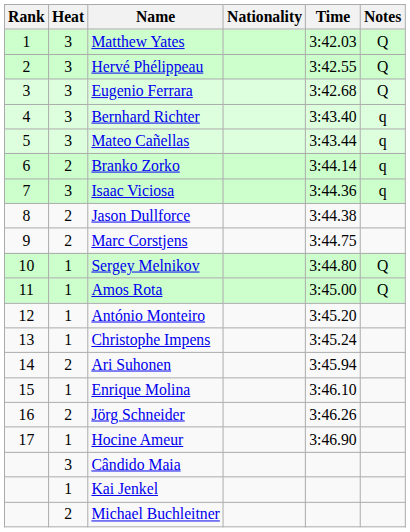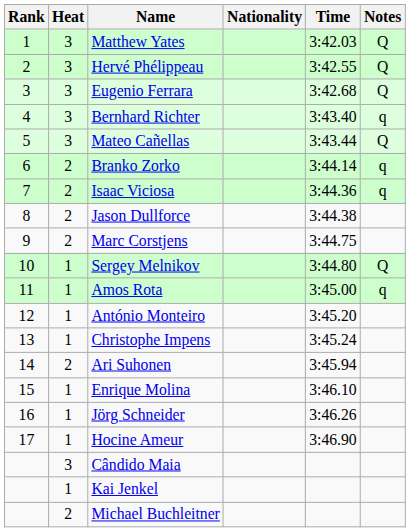Mateo Cañellas | Notes: q -> Q
Isaac Viciosa | Heat: 3 -> 2
Amos Rota | Notes: Q -> q
Jörg Schneider | Heat: 2 -> 1
